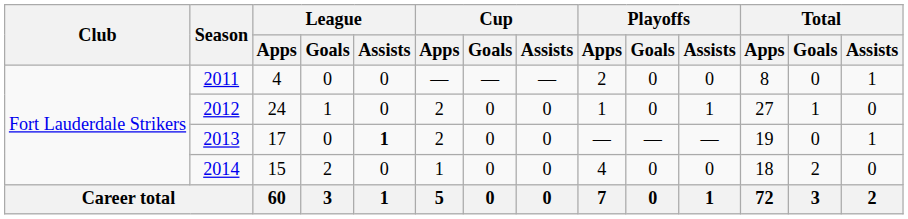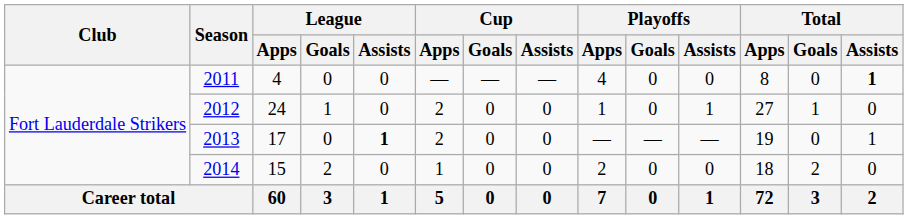2011 | Playoffs / Apps: 2 -> 4
2011 | Total / Assists: normal -> bold
2014 | Playoffs / Apps: 4 -> 2
